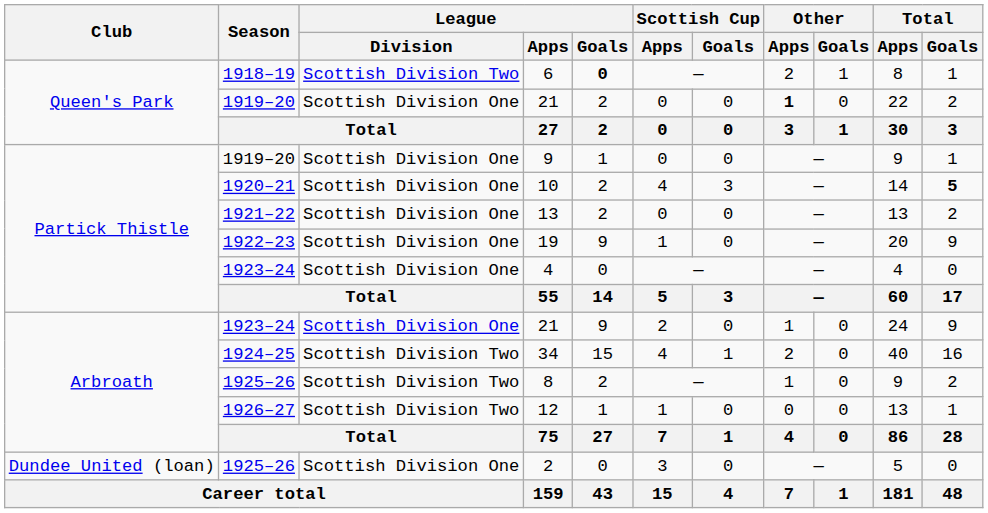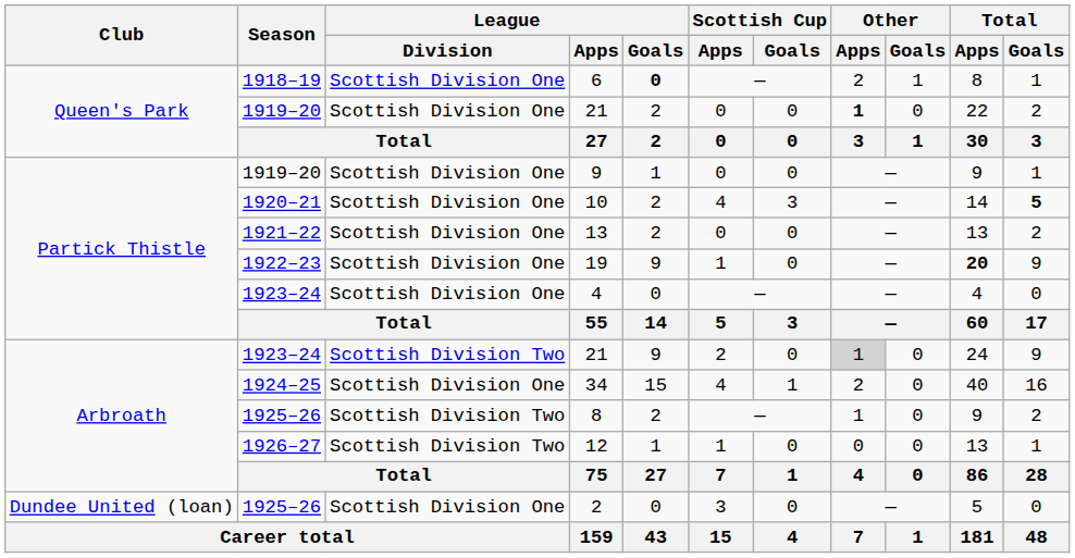6 | League / Division: Scottish Division Two -> Scottish Division One
19 | Total / Apps: normal -> bold
1923–24 / 21 | League / Division: Scottish Division One -> Scottish Division Two
1923–24 / 21 | Other / Apps: no background -> lightgrey background
34 | League / Division: Scottish Division Two -> Scottish Division One
